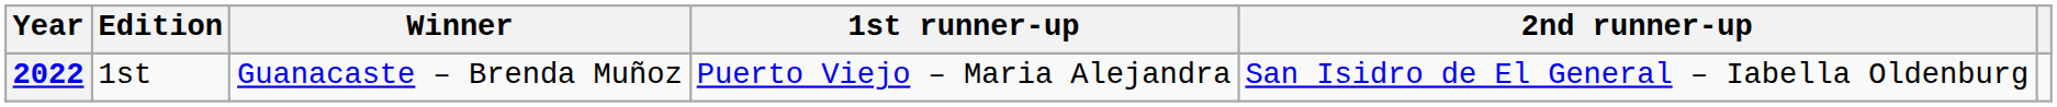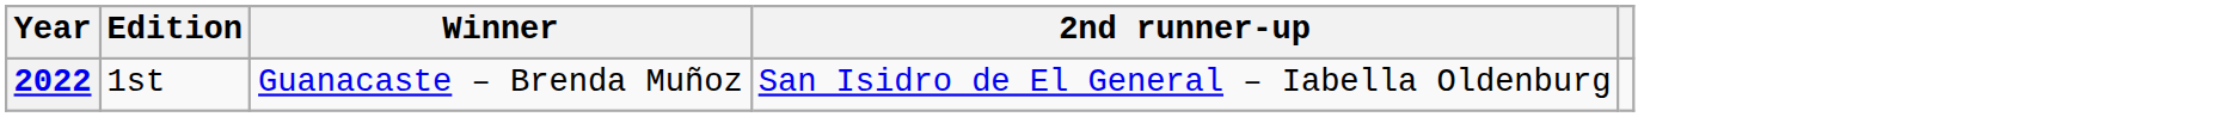- column: 1st runner-up | Puerto Viejo – Maria Alejandra
